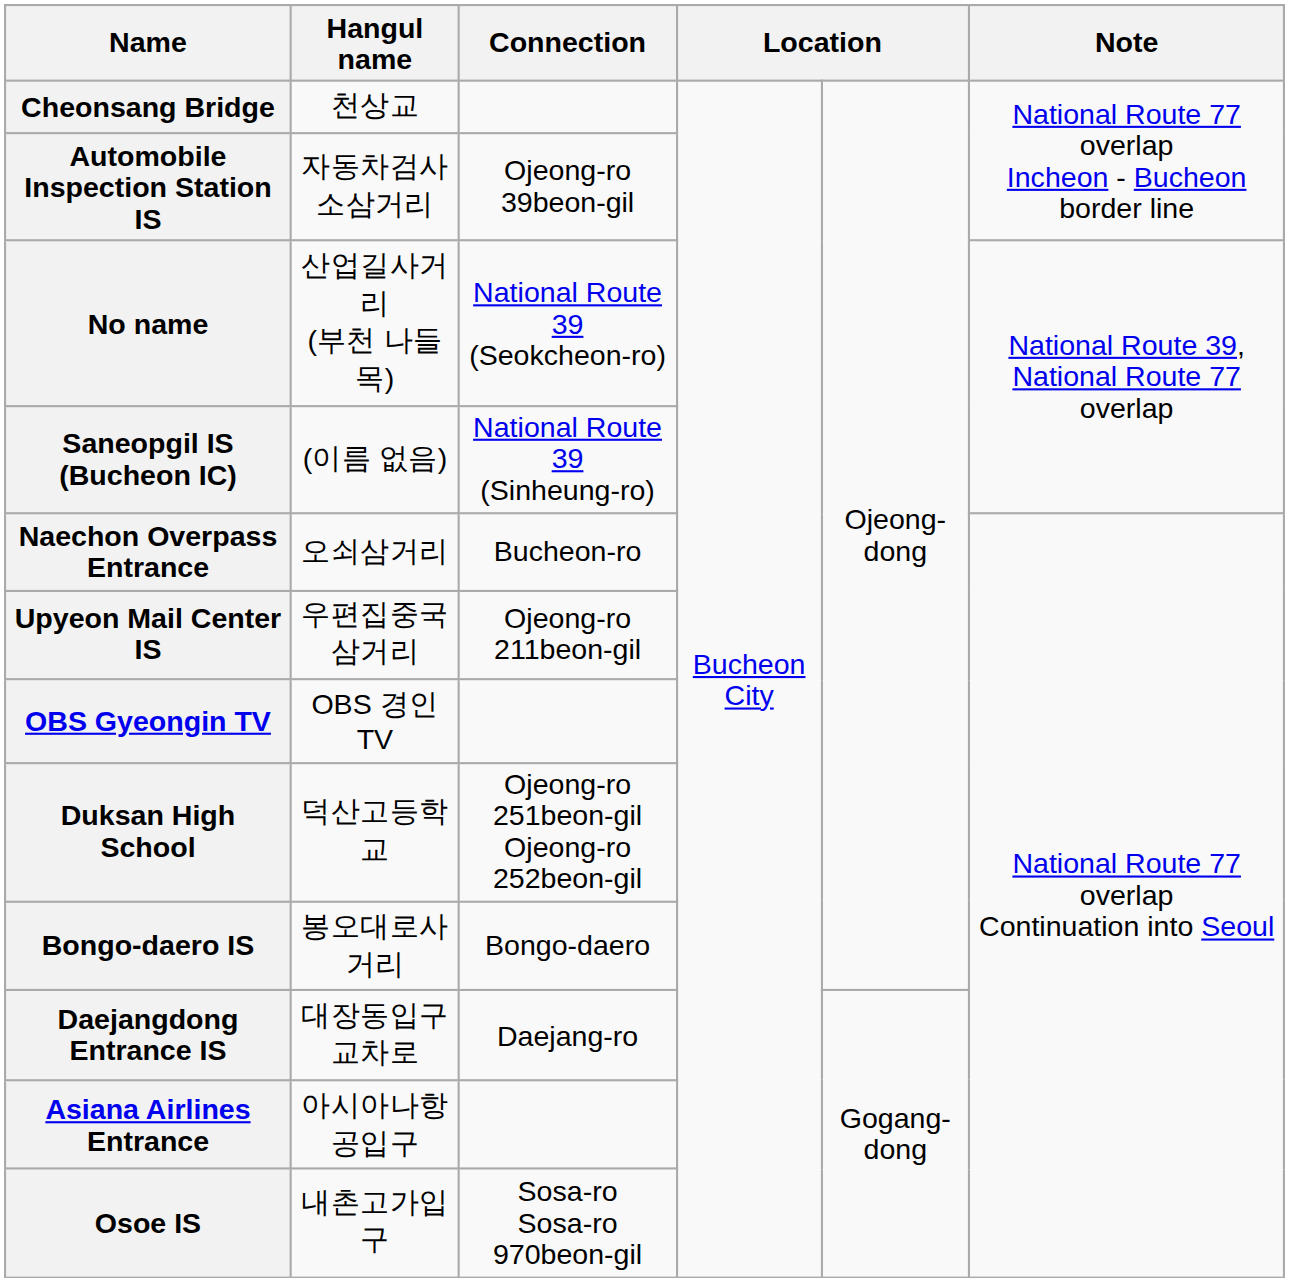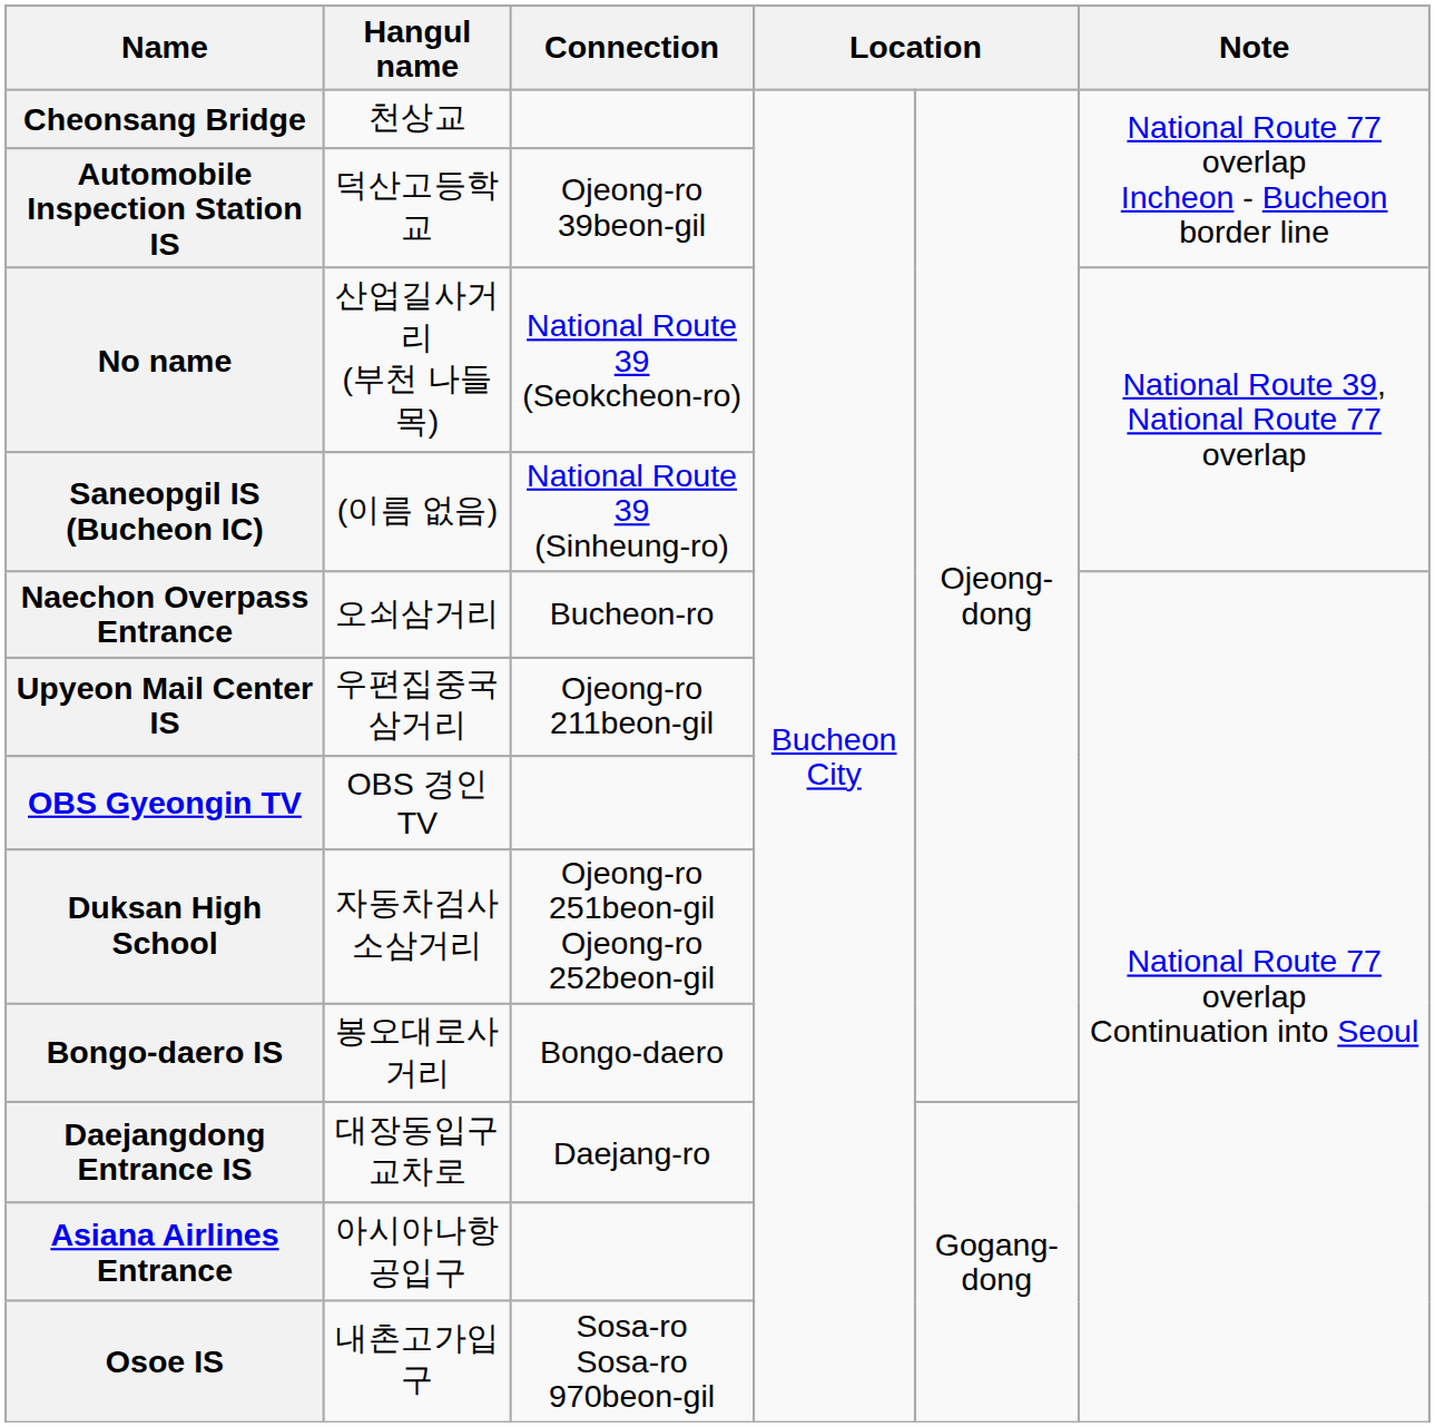Automobile Inspection Station IS | Hangul name: 자동차검사소삼거리 -> 덕산고등학교
Duksan High School | Hangul name: 덕산고등학교 -> 자동차검사소삼거리
